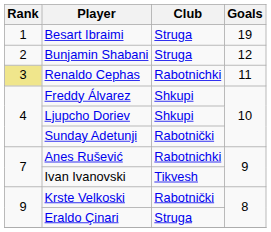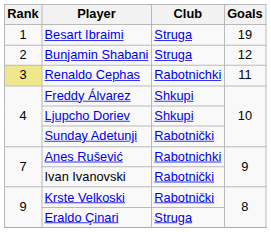Ivan Ivanovski | Club: Tikvesh -> Rabotnički
